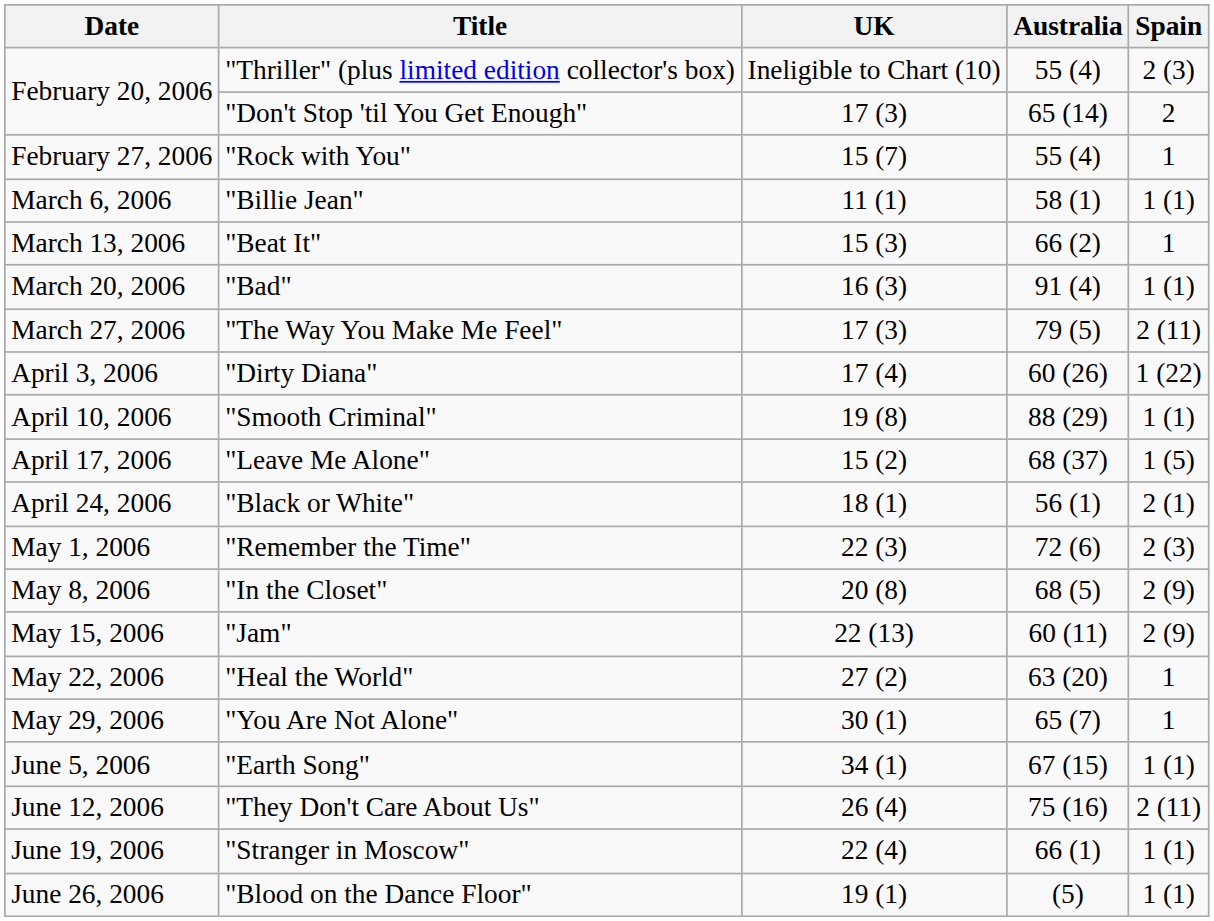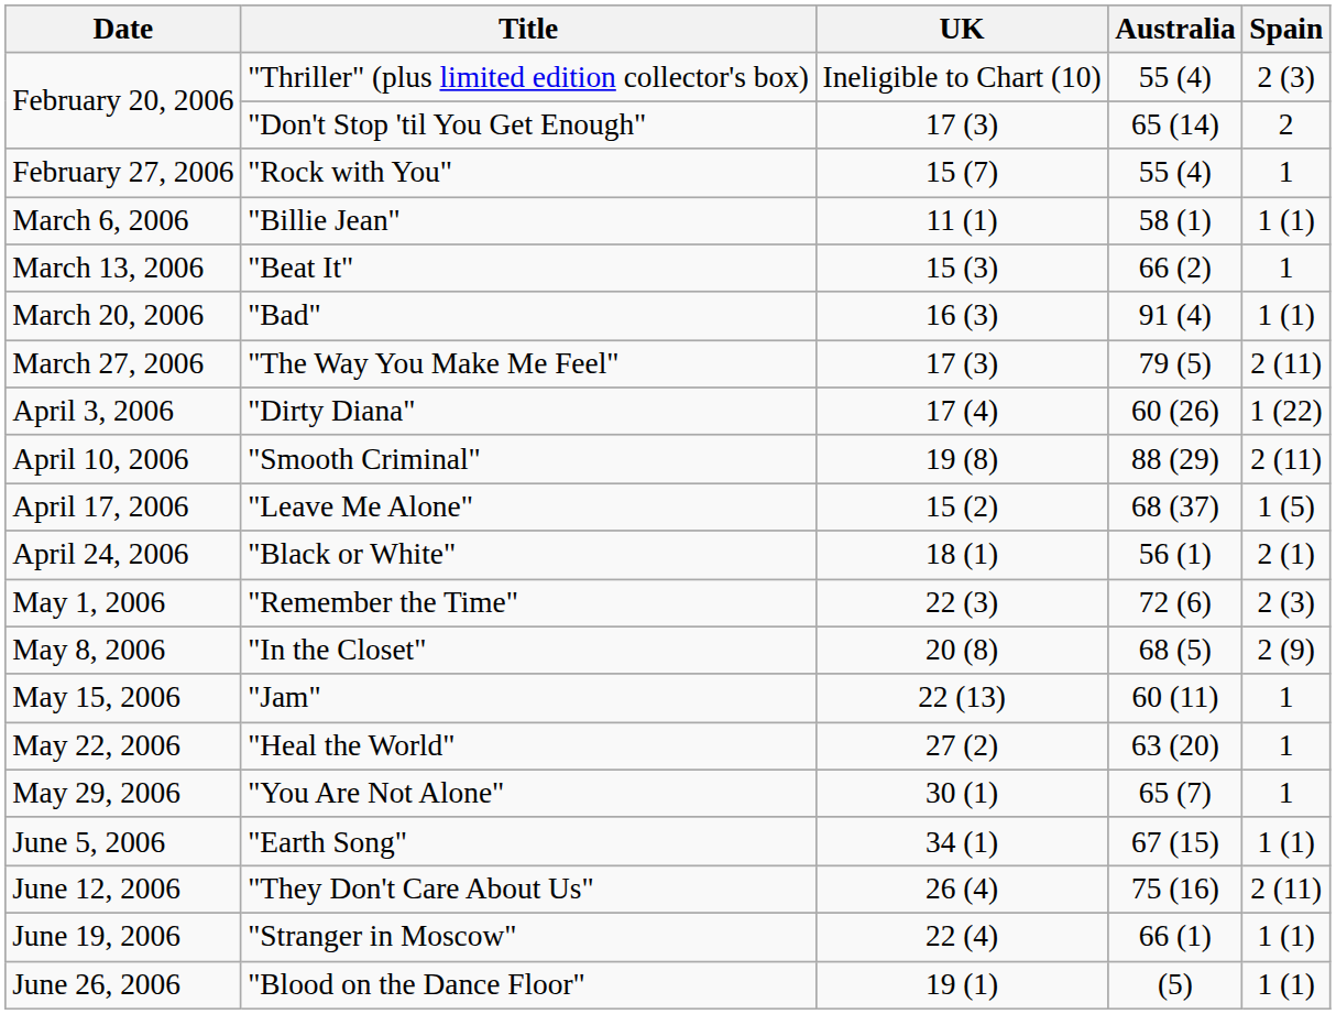"Smooth Criminal" | Spain: 1 (1) -> 2 (11)
"Jam" | Spain: 2 (9) -> 1
